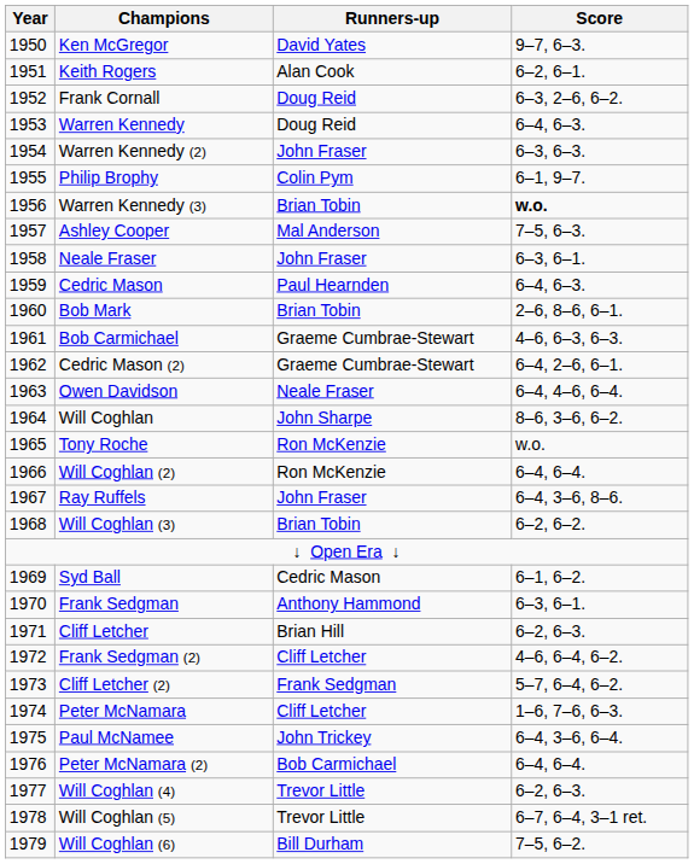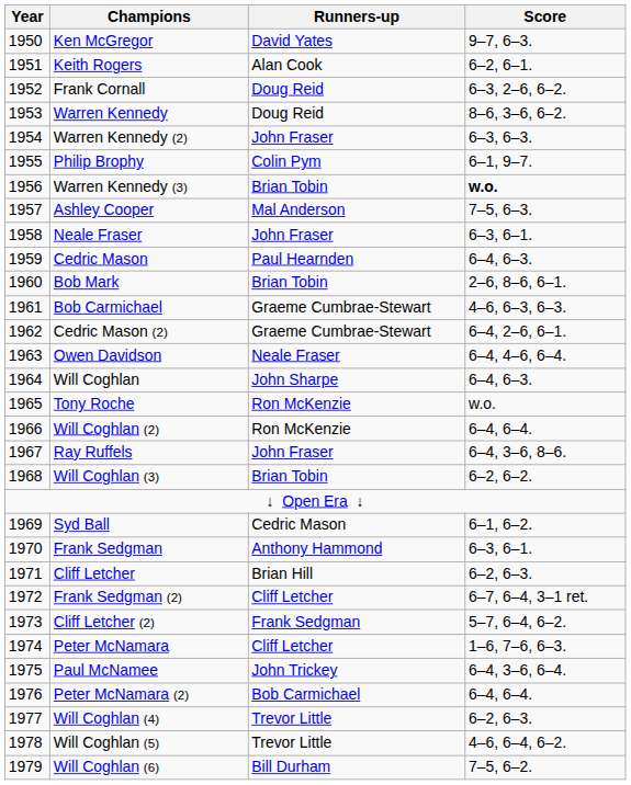Warren Kennedy | Score: 6–4, 6–3. -> 8–6, 3–6, 6–2.
Will Coghlan | Score: 8–6, 3–6, 6–2. -> 6–4, 6–3.
Frank Sedgman (2) | Score: 4–6, 6–4, 6–2. -> 6–7, 6–4, 3–1 ret.
Will Coghlan (5) | Score: 6–7, 6–4, 3–1 ret. -> 4–6, 6–4, 6–2.
